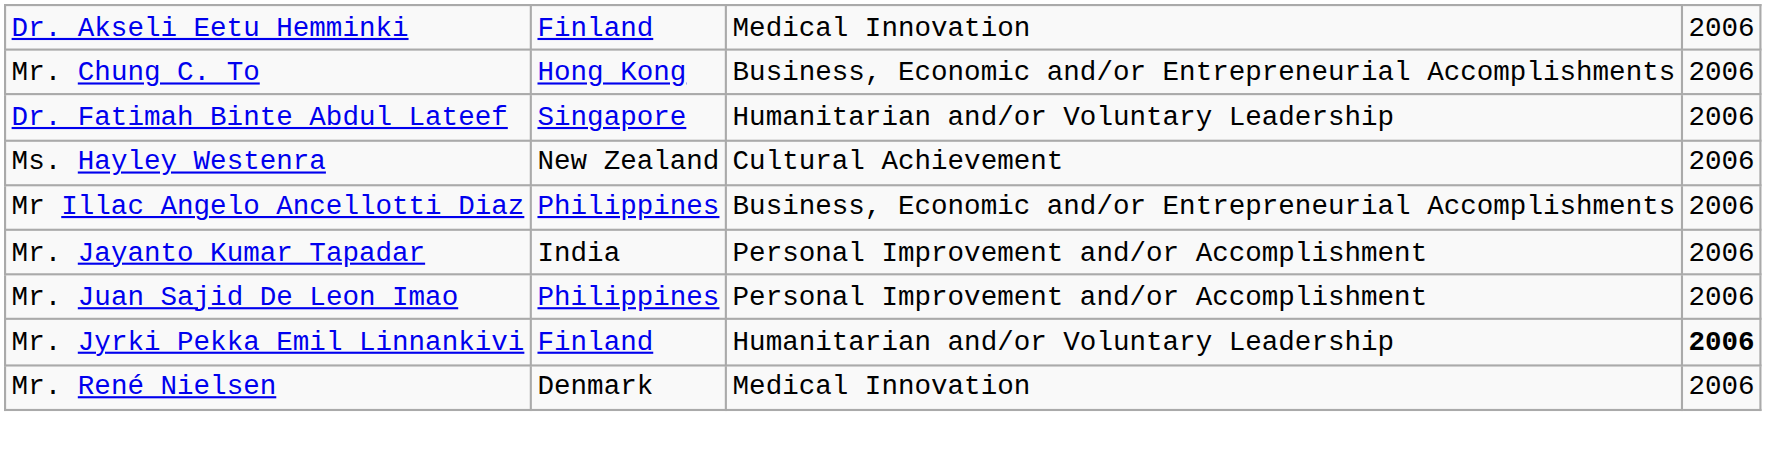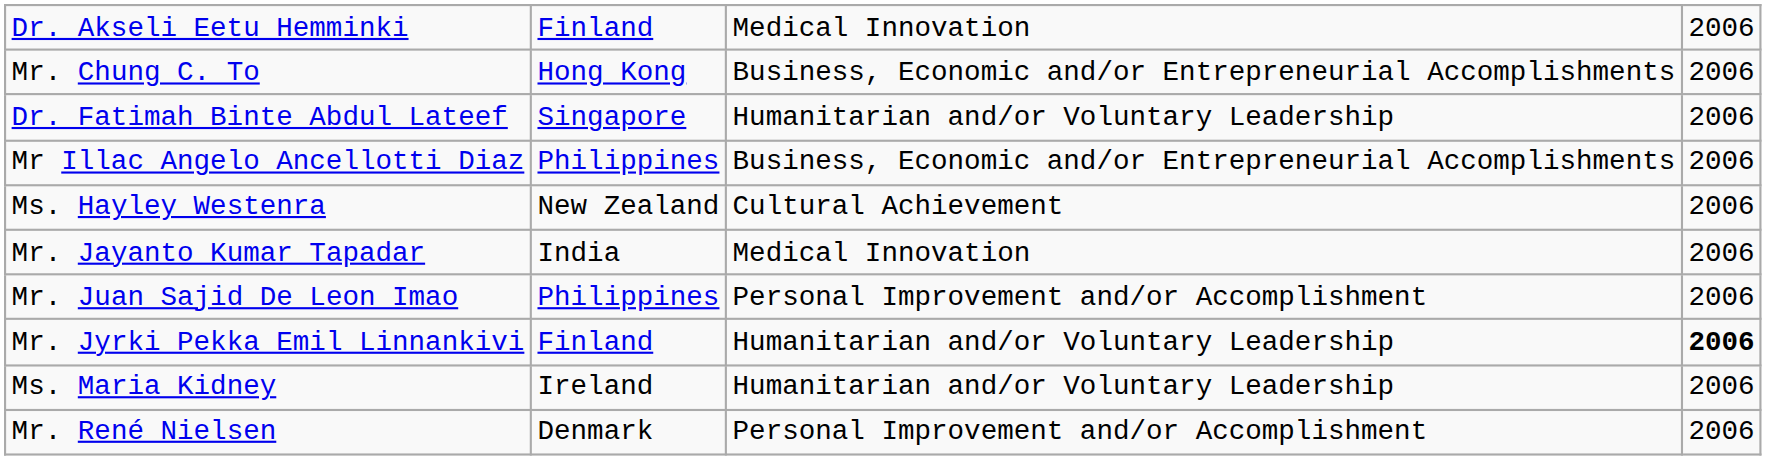rows swapped: Ms. Hayley Westenra <-> Mr Illac Angelo Ancellotti Diaz
Mr. Jayanto Kumar Tapadar | column 3: Personal Improvement and/or Accomplishment -> Medical Innovation
+ row: Ms. Maria Kidney | Ireland | Humanitarian and/or Voluntary Leadership | 2006
Mr. René Nielsen | column 3: Medical Innovation -> Personal Improvement and/or Accomplishment
